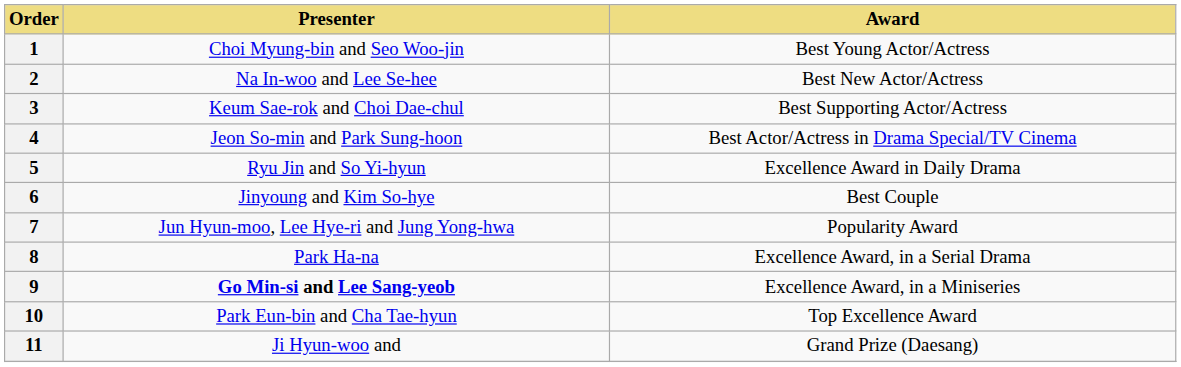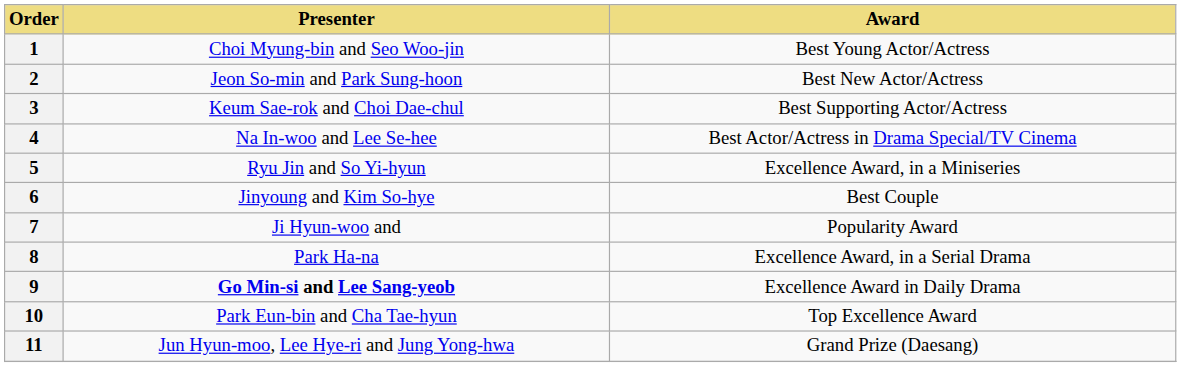2 | Presenter: Na In-woo and Lee Se-hee -> Jeon So-min and Park Sung-hoon
4 | Presenter: Jeon So-min and Park Sung-hoon -> Na In-woo and Lee Se-hee
5 | Award: Excellence Award in Daily Drama -> Excellence Award, in a Miniseries
7 | Presenter: Jun Hyun-moo, Lee Hye-ri and Jung Yong-hwa -> Ji Hyun-woo and
9 | Award: Excellence Award, in a Miniseries -> Excellence Award in Daily Drama
11 | Presenter: Ji Hyun-woo and -> Jun Hyun-moo, Lee Hye-ri and Jung Yong-hwa
